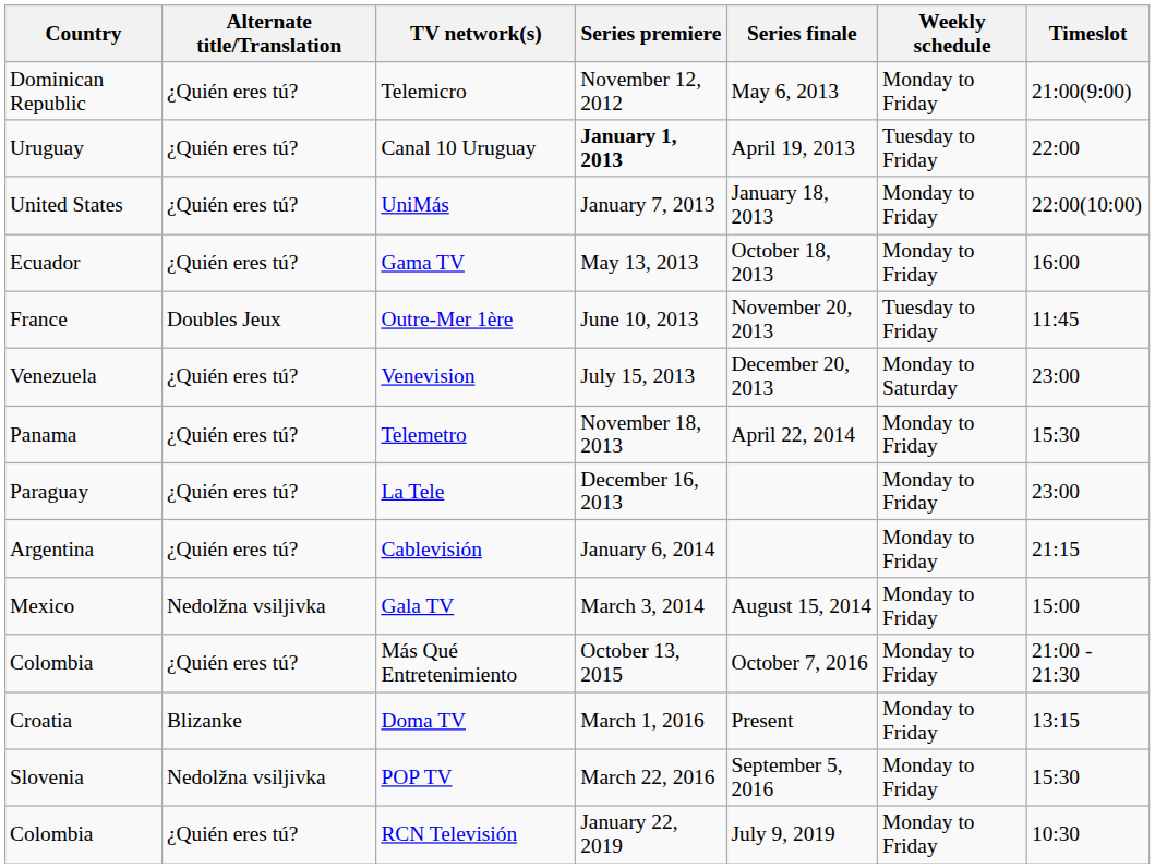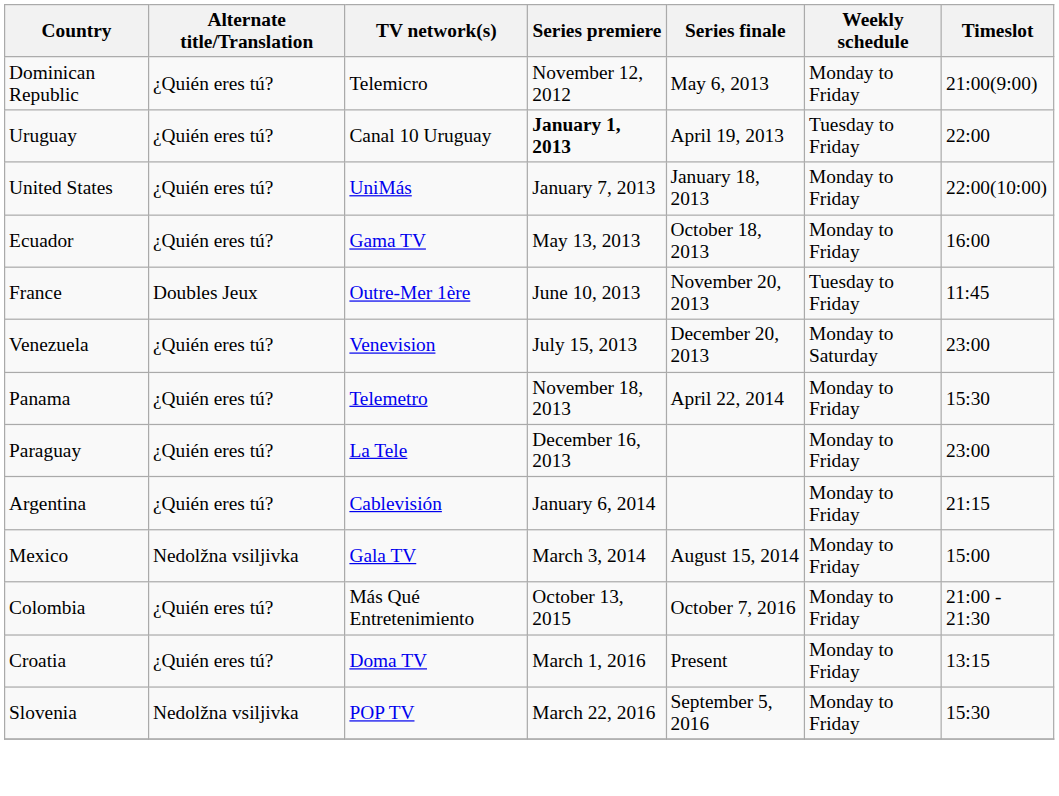Doma TV | Alternate title/Translation: Blizanke -> ¿Quién eres tú?
- row: Colombia | ¿Quién eres tú? | RCN Televisión | January 22, 2019 | July 9, 2019 | Monday to Friday | 10:30
